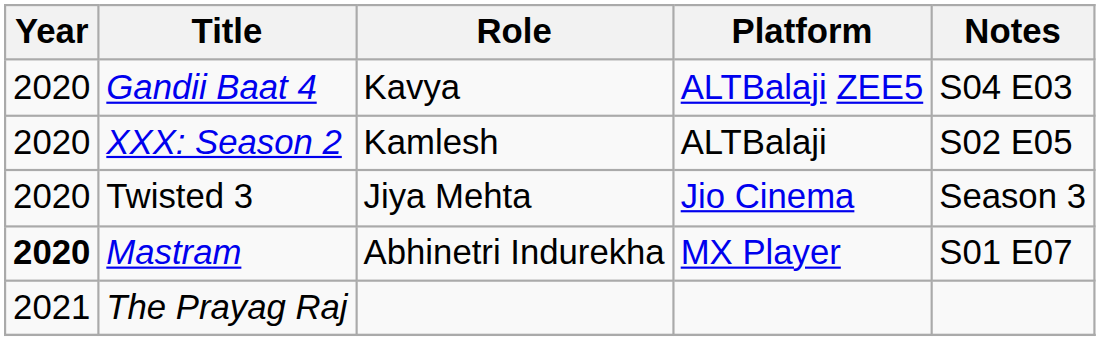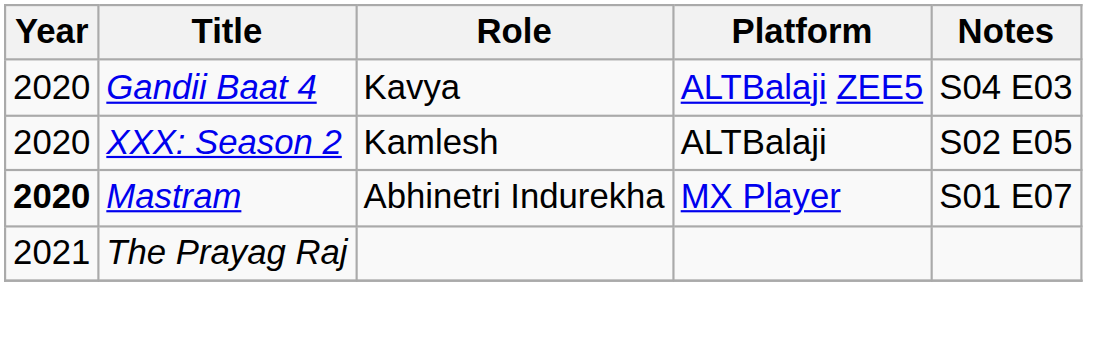- row: 2020 | Twisted 3 | Jiya Mehta | Jio Cinema | Season 3
